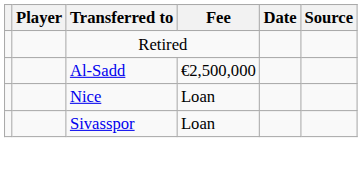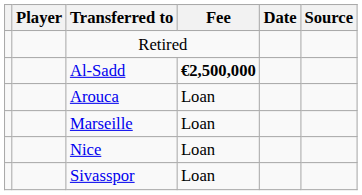Al-Sadd | Fee: normal -> bold
+ row: Arouca | Loan
+ row: Marseille | Loan
